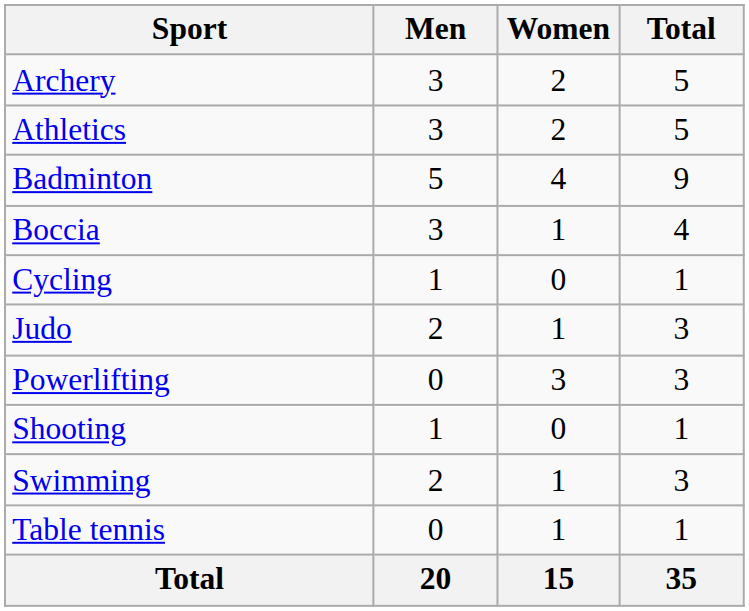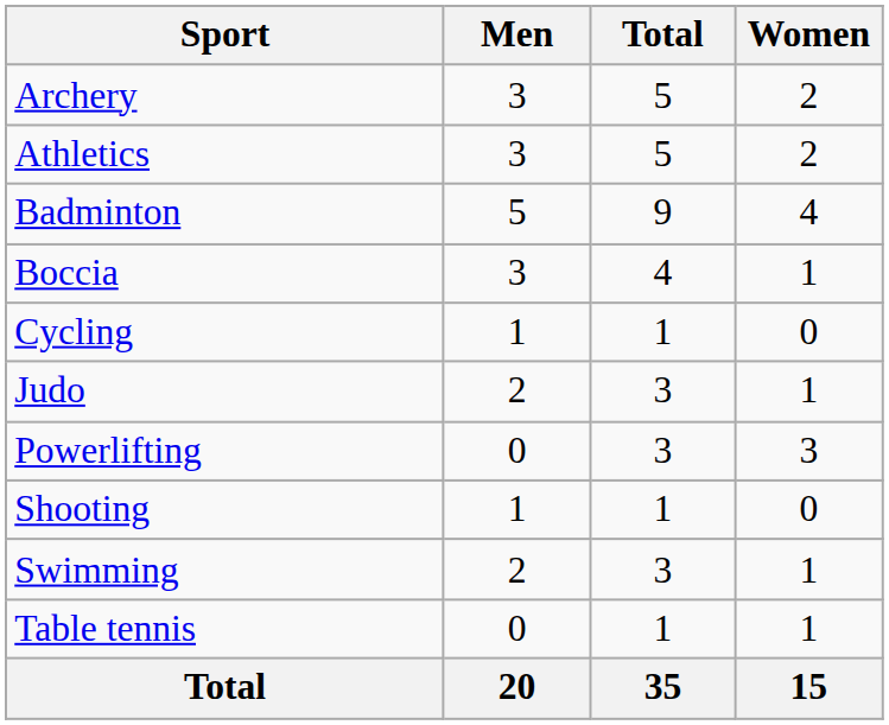columns swapped: Women <-> Total
